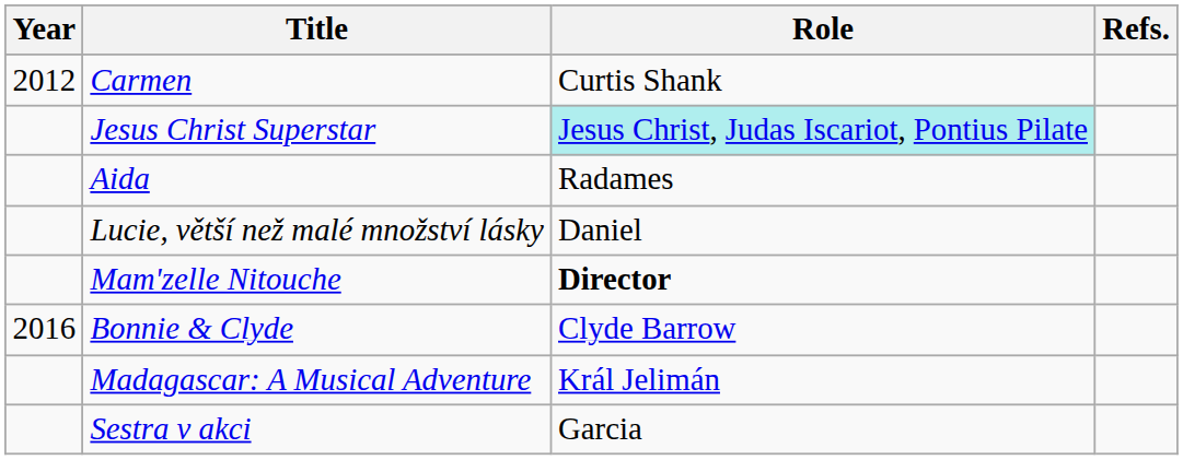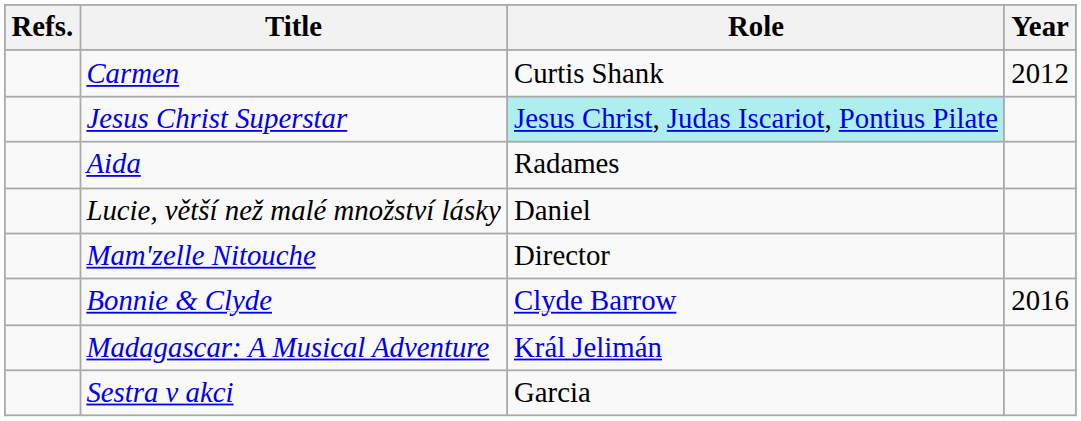columns swapped: Year <-> Refs.
Mam'zelle Nitouche | Role: bold -> normal
